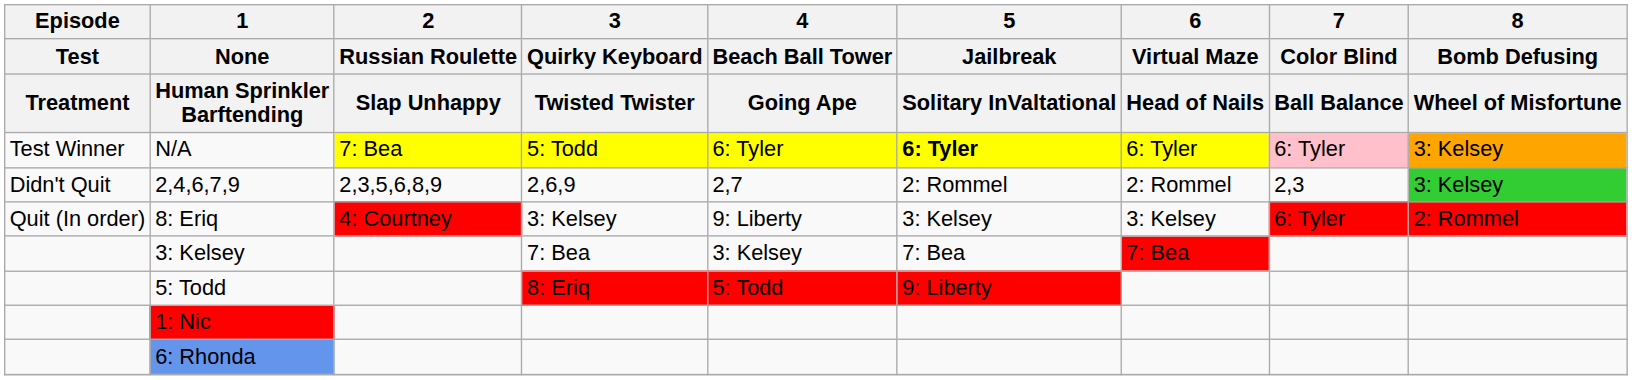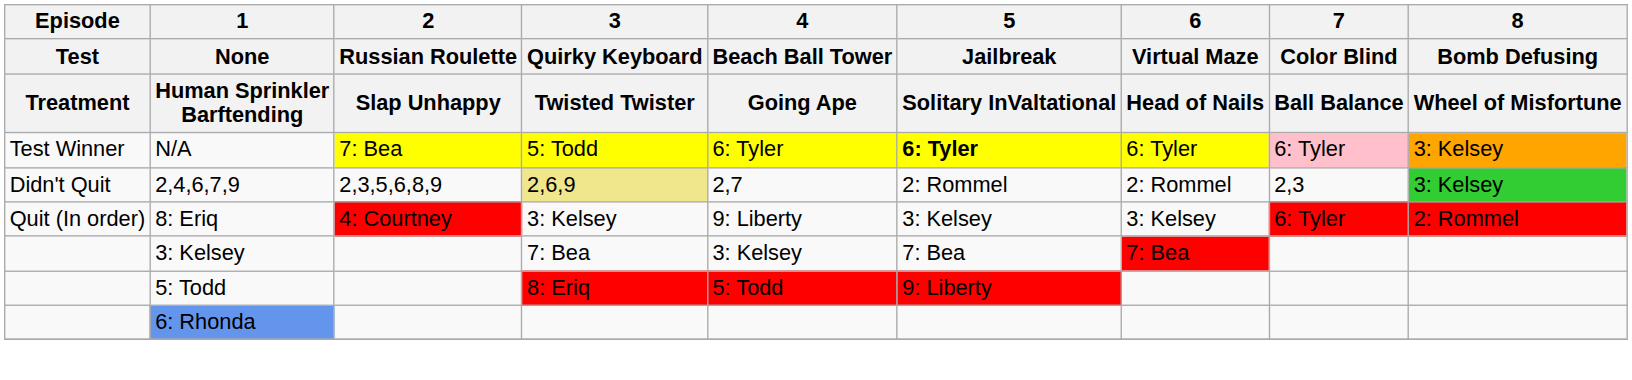2,4,6,7,9 | 3 / Quirky Keyboard / Twisted Twister: no background -> khaki background
- row: 1: Nic
